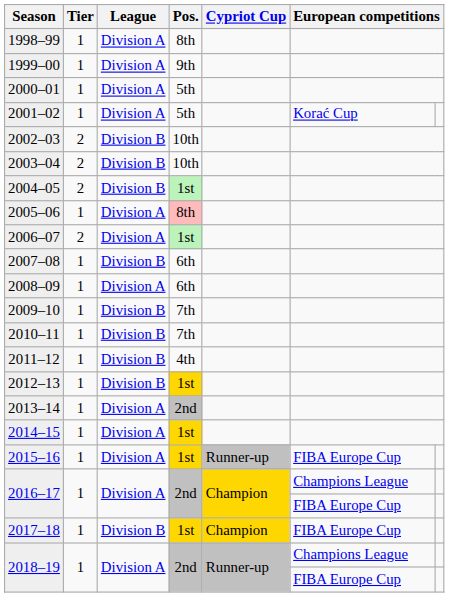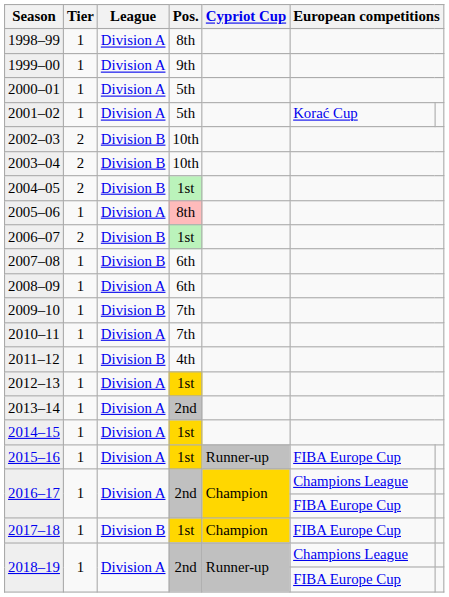2006–07 | League: Division A -> Division B
2010–11 | League: Division B -> Division A
2012–13 | League: Division B -> Division A
